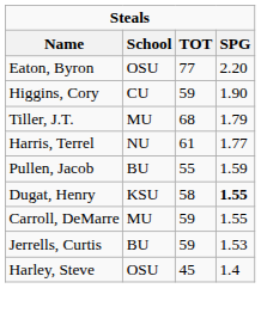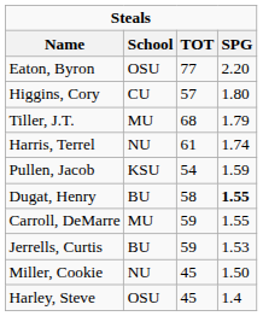Higgins, Cory | TOT: 59 -> 57
Higgins, Cory | SPG: 1.90 -> 1.80
Harris, Terrel | SPG: 1.77 -> 1.74
Pullen, Jacob | School: BU -> KSU
Pullen, Jacob | TOT: 55 -> 54
Dugat, Henry | School: KSU -> BU
+ row: Miller, Cookie | NU | 45 | 1.50
